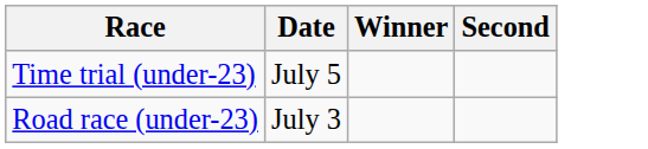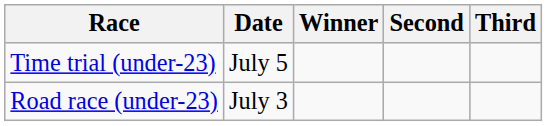+ column: Third
